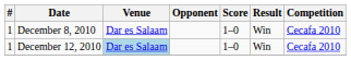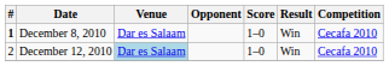December 8, 2010 | #: normal -> bold
December 12, 2010 | #: 1 -> 2
